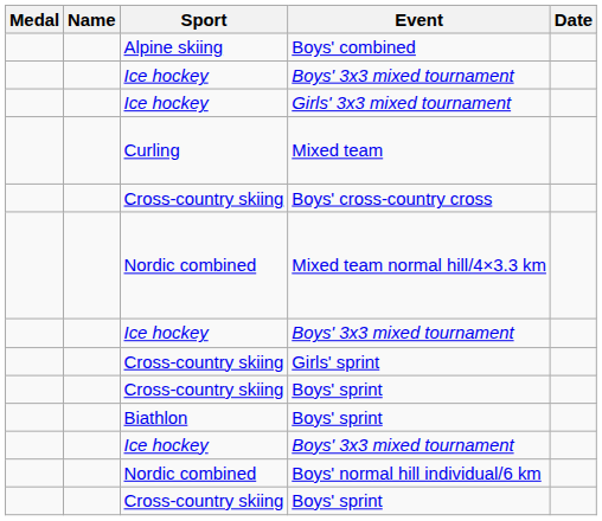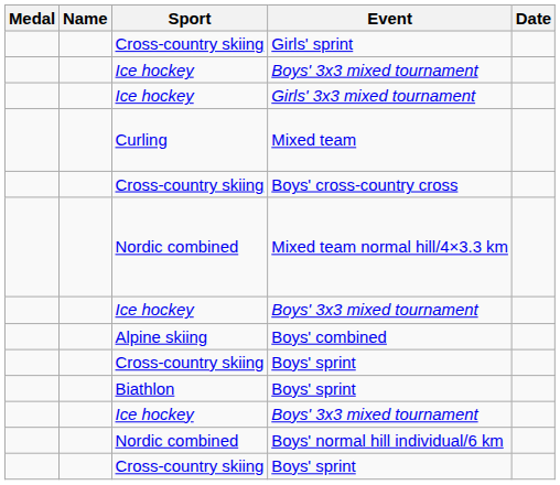rows swapped: Boys' combined <-> Girls' sprint
